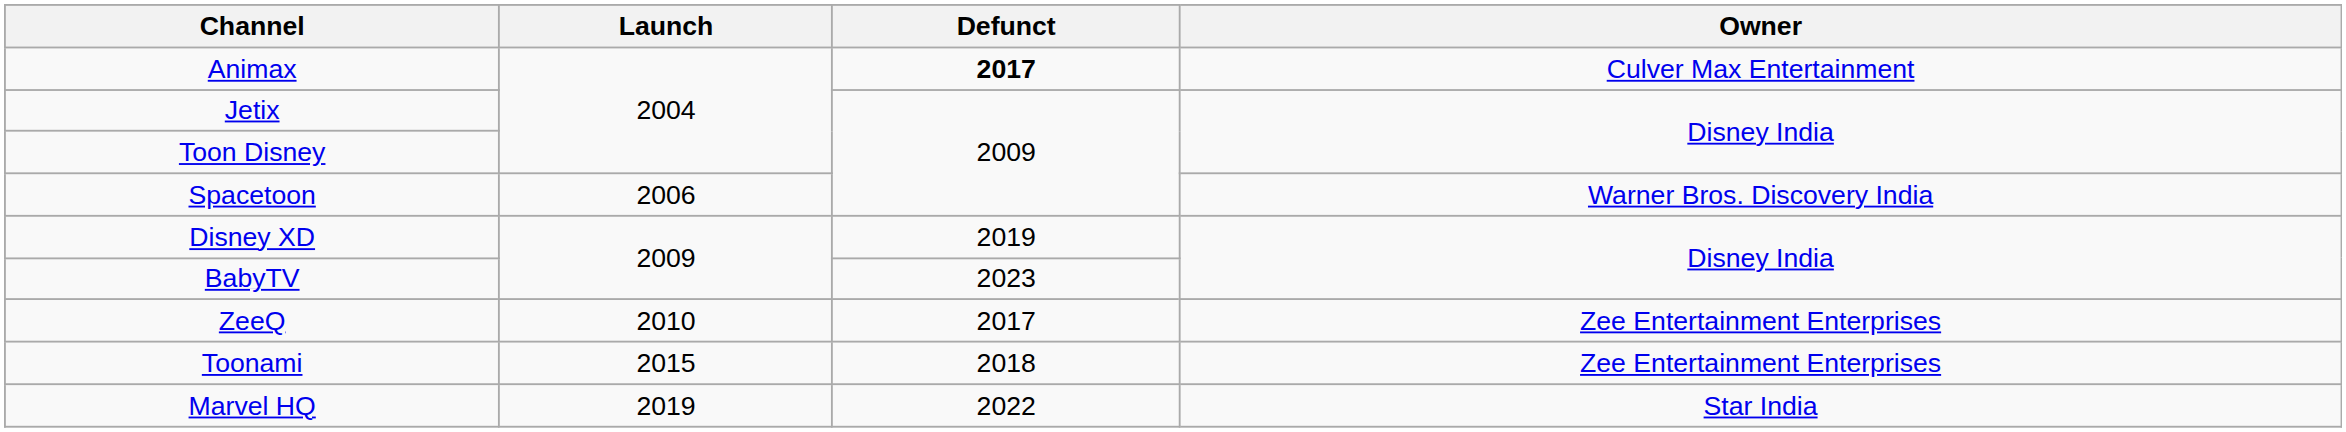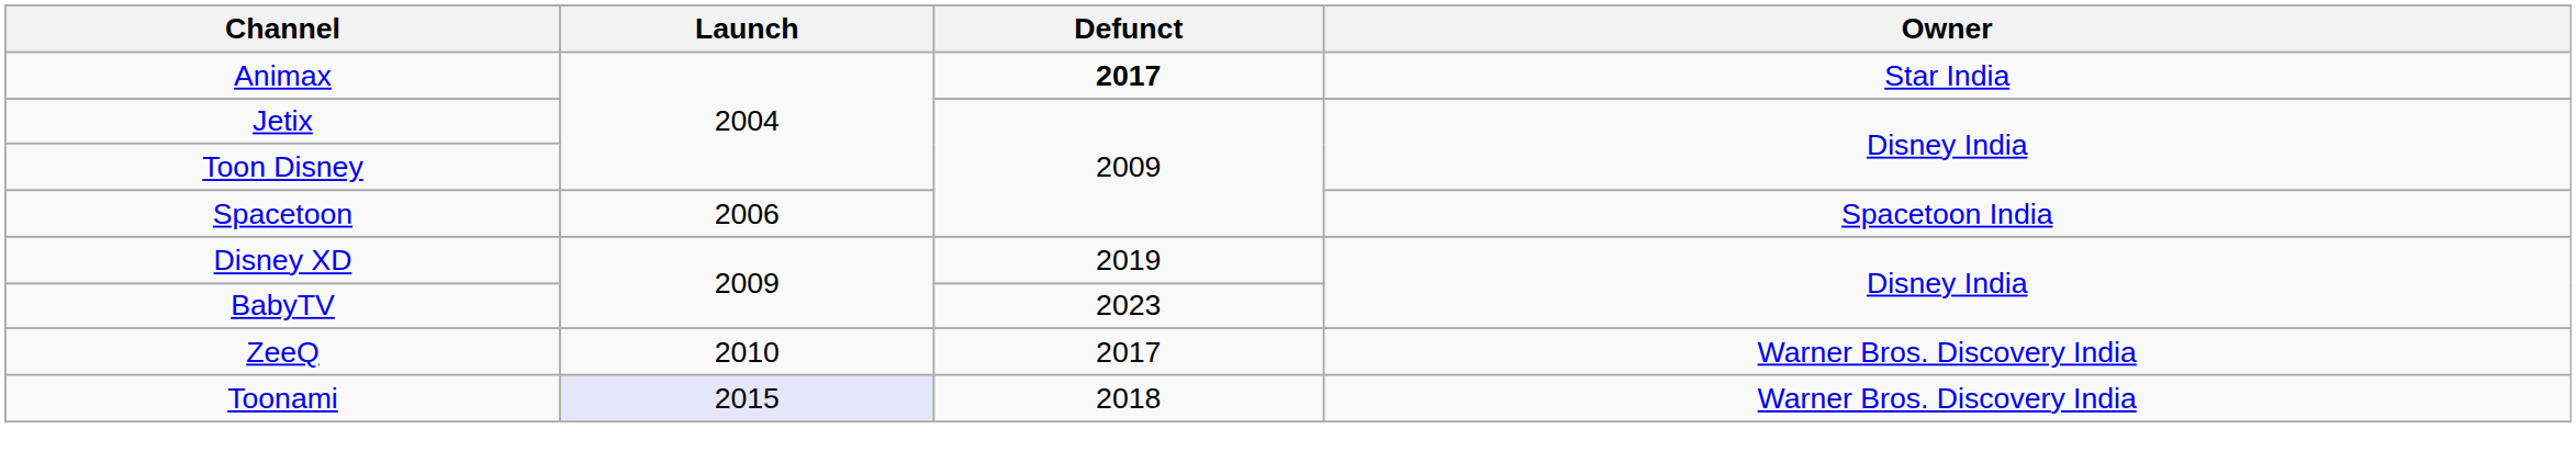Animax | Owner: Culver Max Entertainment -> Star India
Spacetoon | Owner: Warner Bros. Discovery India -> Spacetoon India
ZeeQ | Owner: Zee Entertainment Enterprises -> Warner Bros. Discovery India
Toonami | Launch: no background -> lavender background
Toonami | Owner: Zee Entertainment Enterprises -> Warner Bros. Discovery India
- row: Marvel HQ | 2019 | 2022 | Star India
